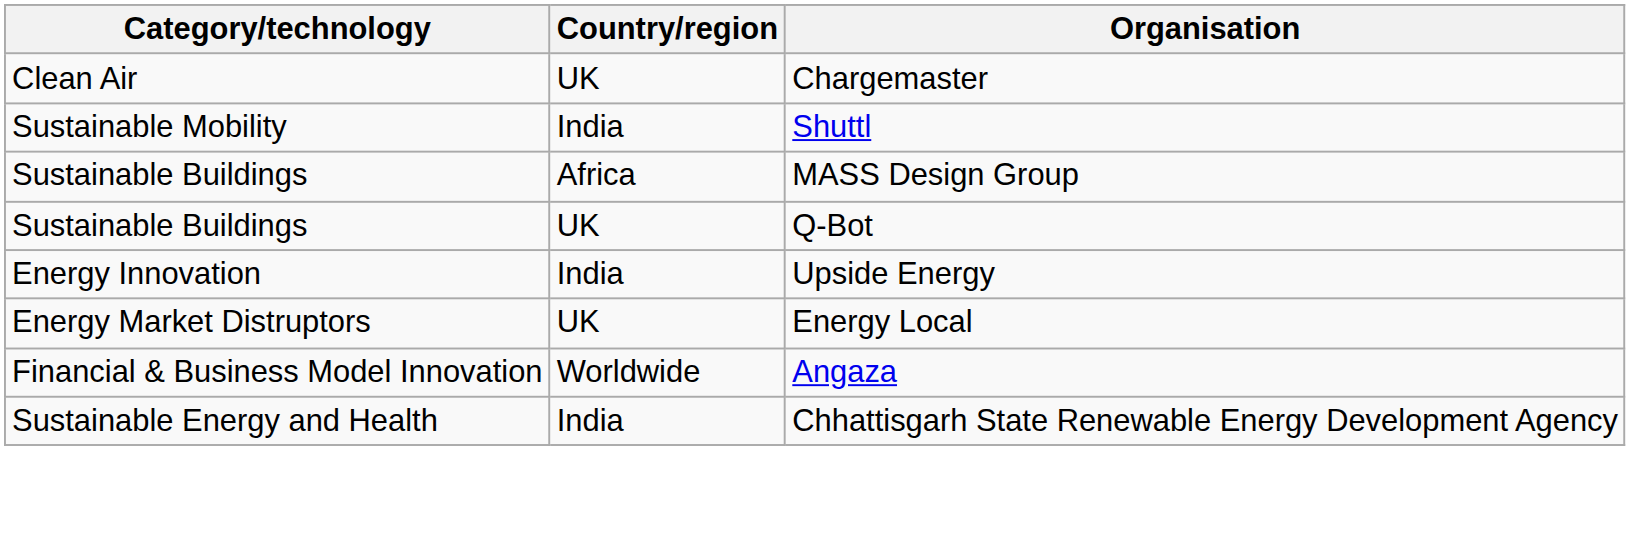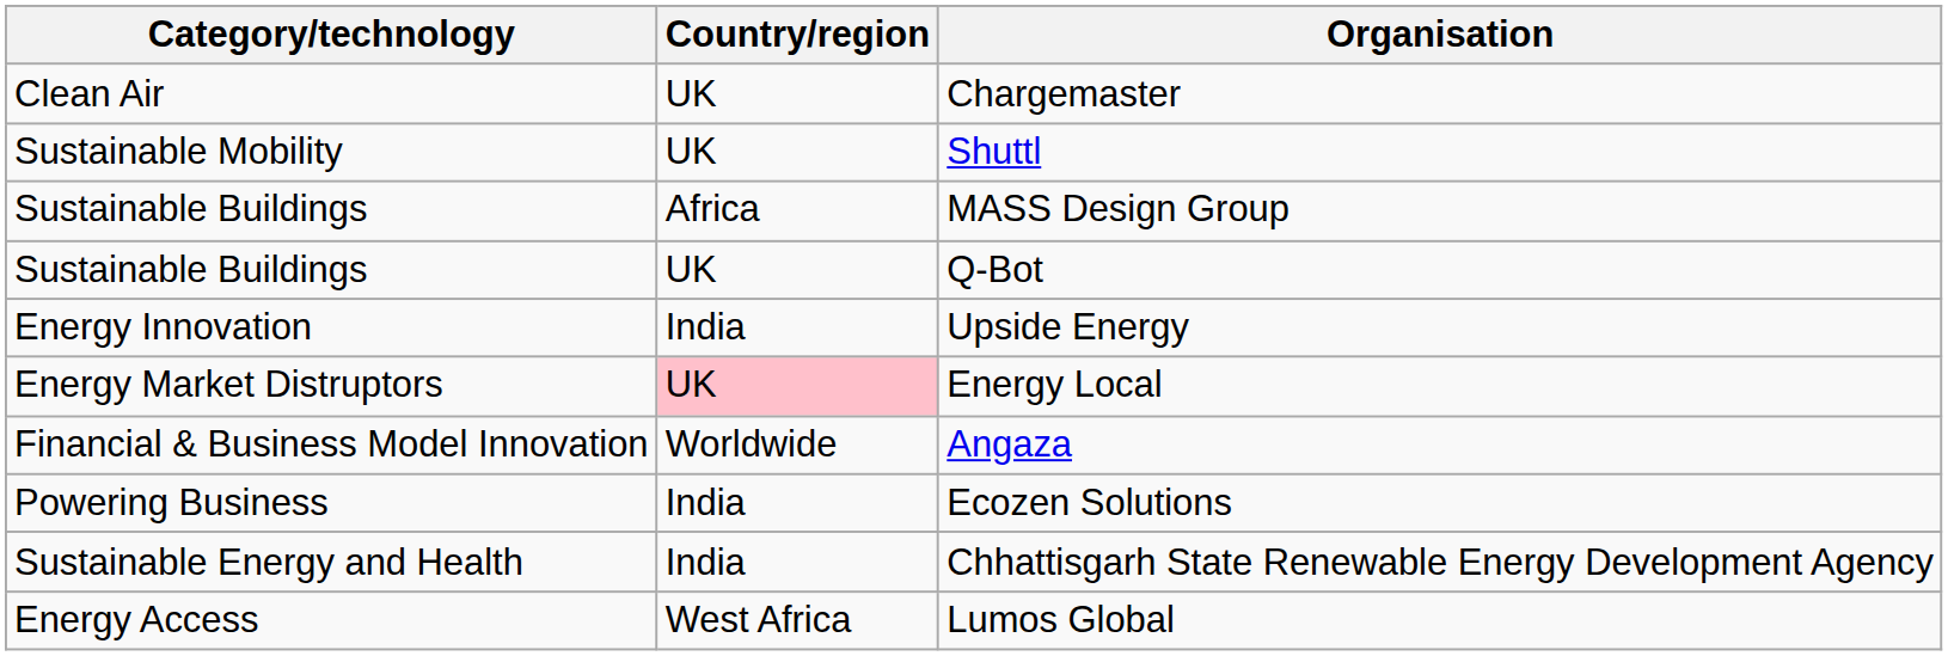Shuttl | Country/region: India -> UK
Energy Local | Country/region: no background -> pink background
+ row: Powering Business | India | Ecozen Solutions
+ row: Energy Access | West Africa | Lumos Global
